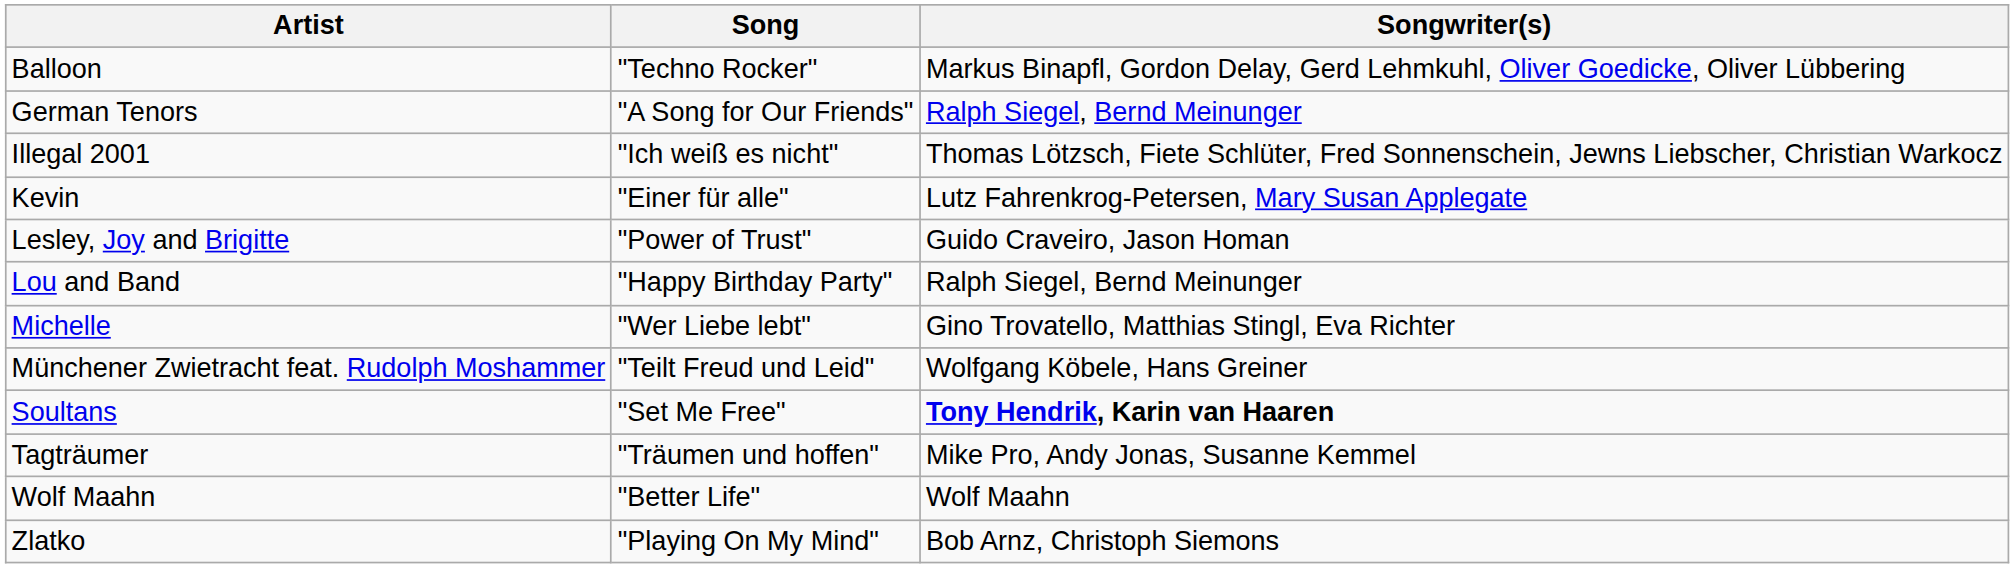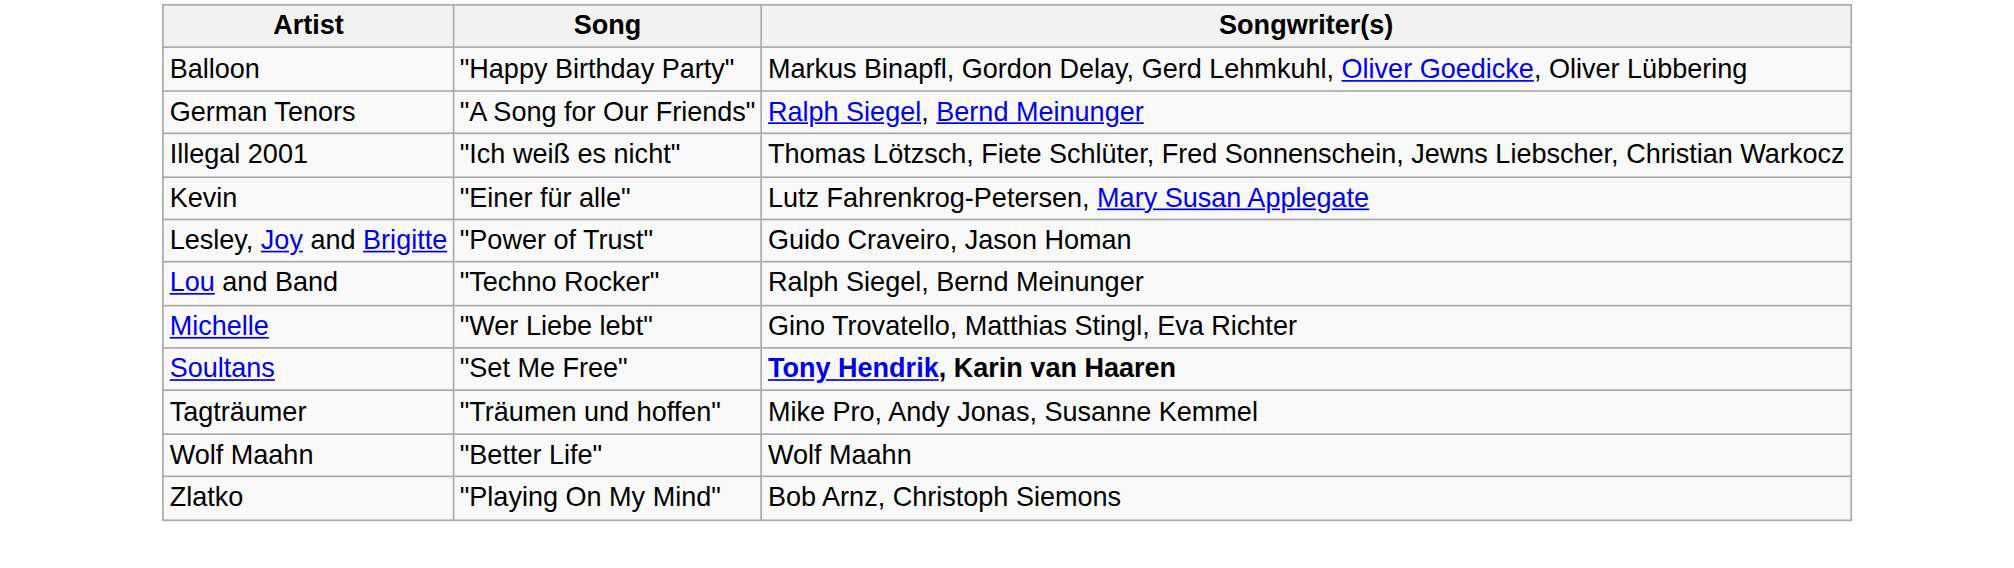Balloon | Song: "Techno Rocker" -> "Happy Birthday Party"
Lou and Band | Song: "Happy Birthday Party" -> "Techno Rocker"
- row: Münchener Zwietracht feat. Rudolph Moshammer | "Teilt Freud und Leid" | Wolfgang Köbele, Hans Greiner
